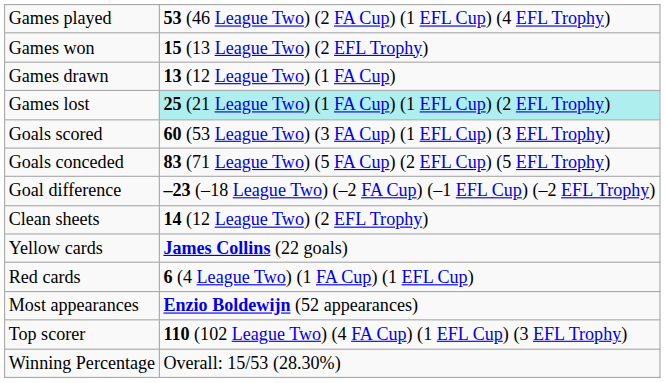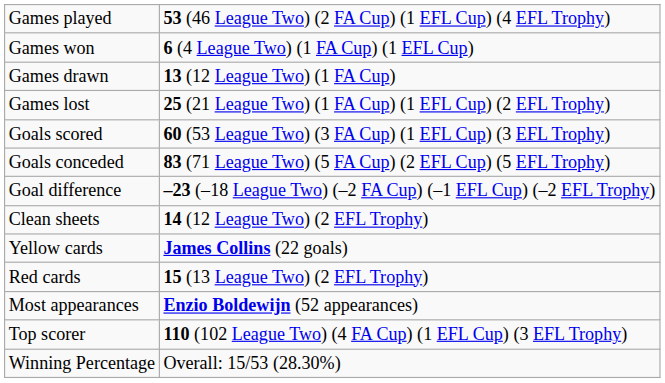Games won | column 2: 15 (13 League Two) (2 EFL Trophy) -> 6 (4 League Two) (1 FA Cup) (1 EFL Cup)
Games lost | column 2: paleturquoise background -> no background
Red cards | column 2: 6 (4 League Two) (1 FA Cup) (1 EFL Cup) -> 15 (13 League Two) (2 EFL Trophy)
